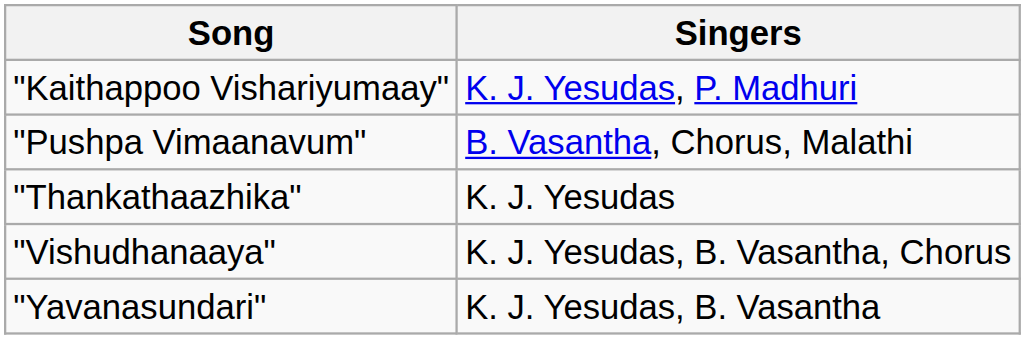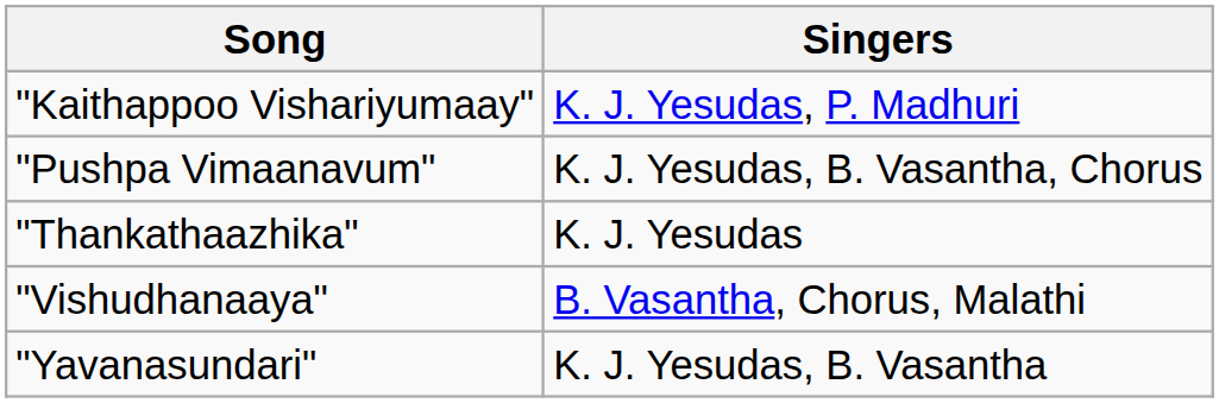"Pushpa Vimaanavum" | Singers: B. Vasantha, Chorus, Malathi -> K. J. Yesudas, B. Vasantha, Chorus
"Vishudhanaaya" | Singers: K. J. Yesudas, B. Vasantha, Chorus -> B. Vasantha, Chorus, Malathi
